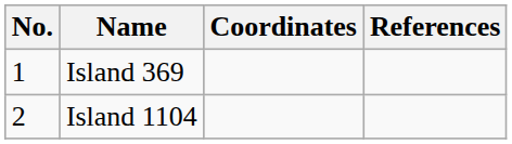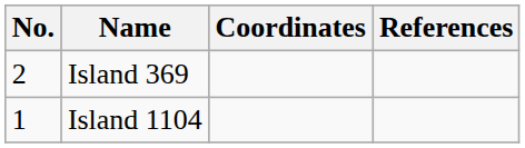Island 369 | No.: 1 -> 2
Island 1104 | No.: 2 -> 1
